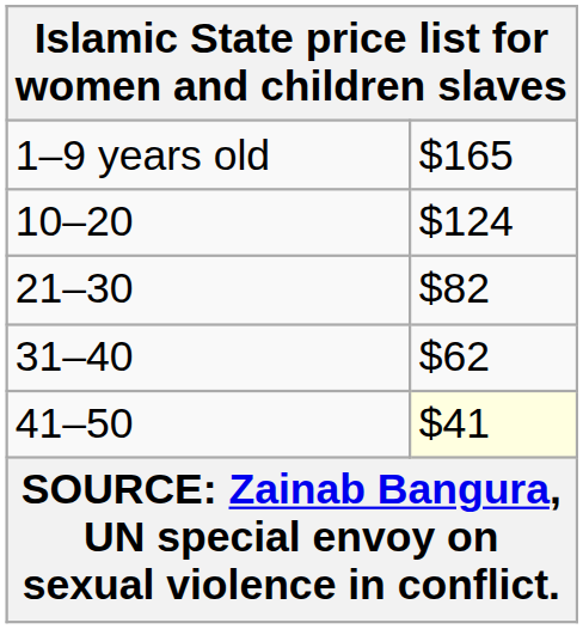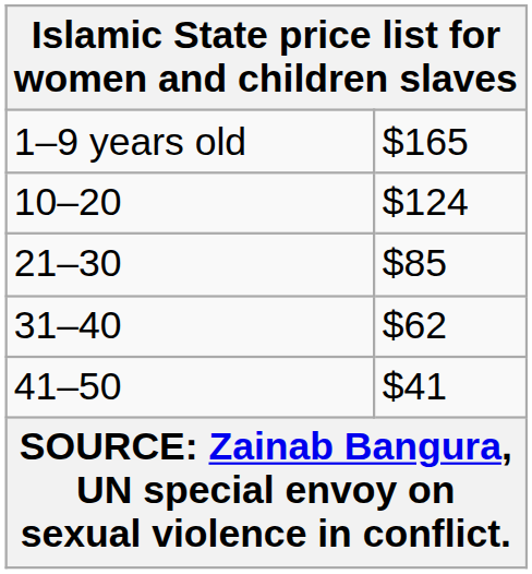21–30 | column 2: $82 -> $85
41–50 | column 2: lightyellow background -> no background
